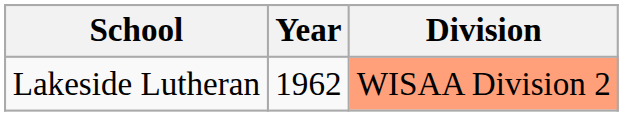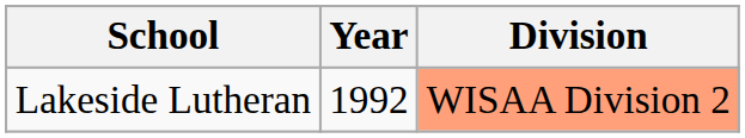Lakeside Lutheran | Year: 1962 -> 1992
